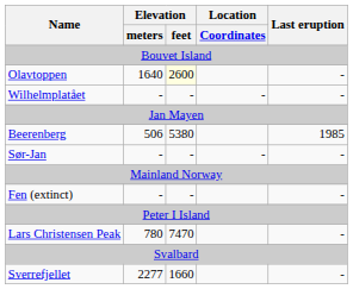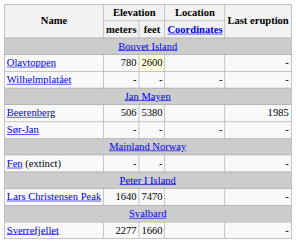Olavtoppen | Elevation / meters: 1640 -> 780
Lars Christensen Peak | Elevation / meters: 780 -> 1640
